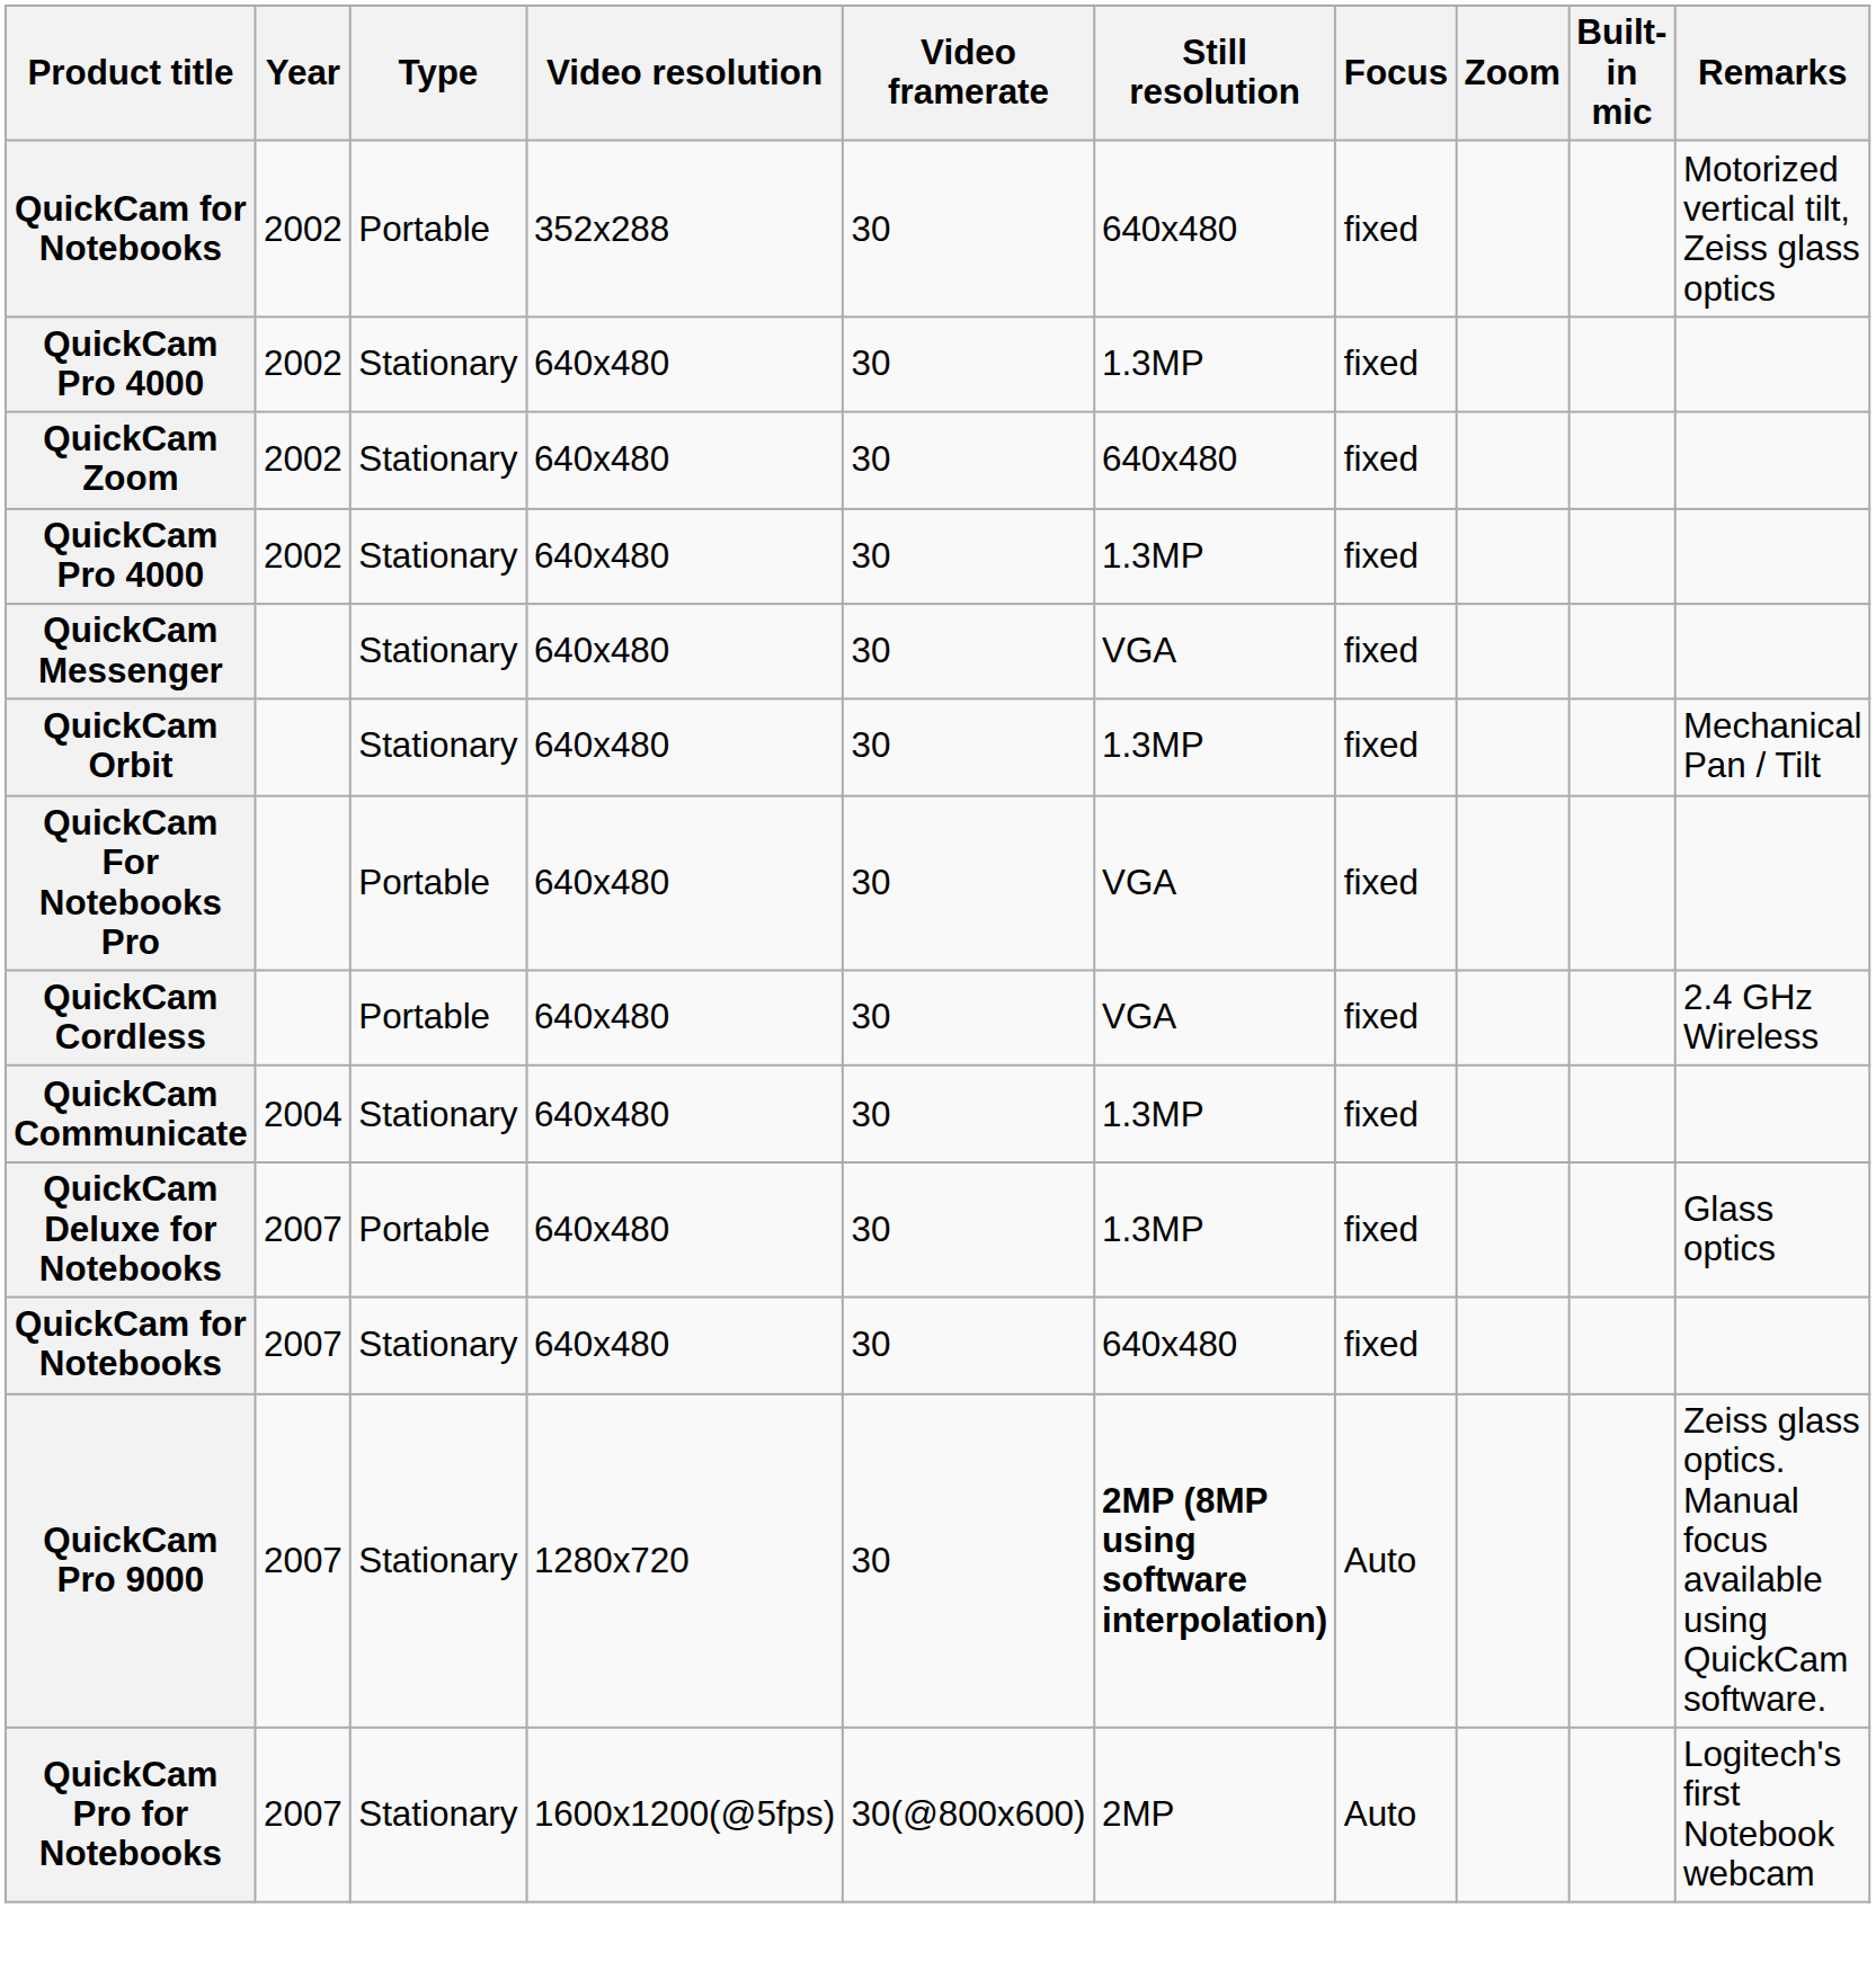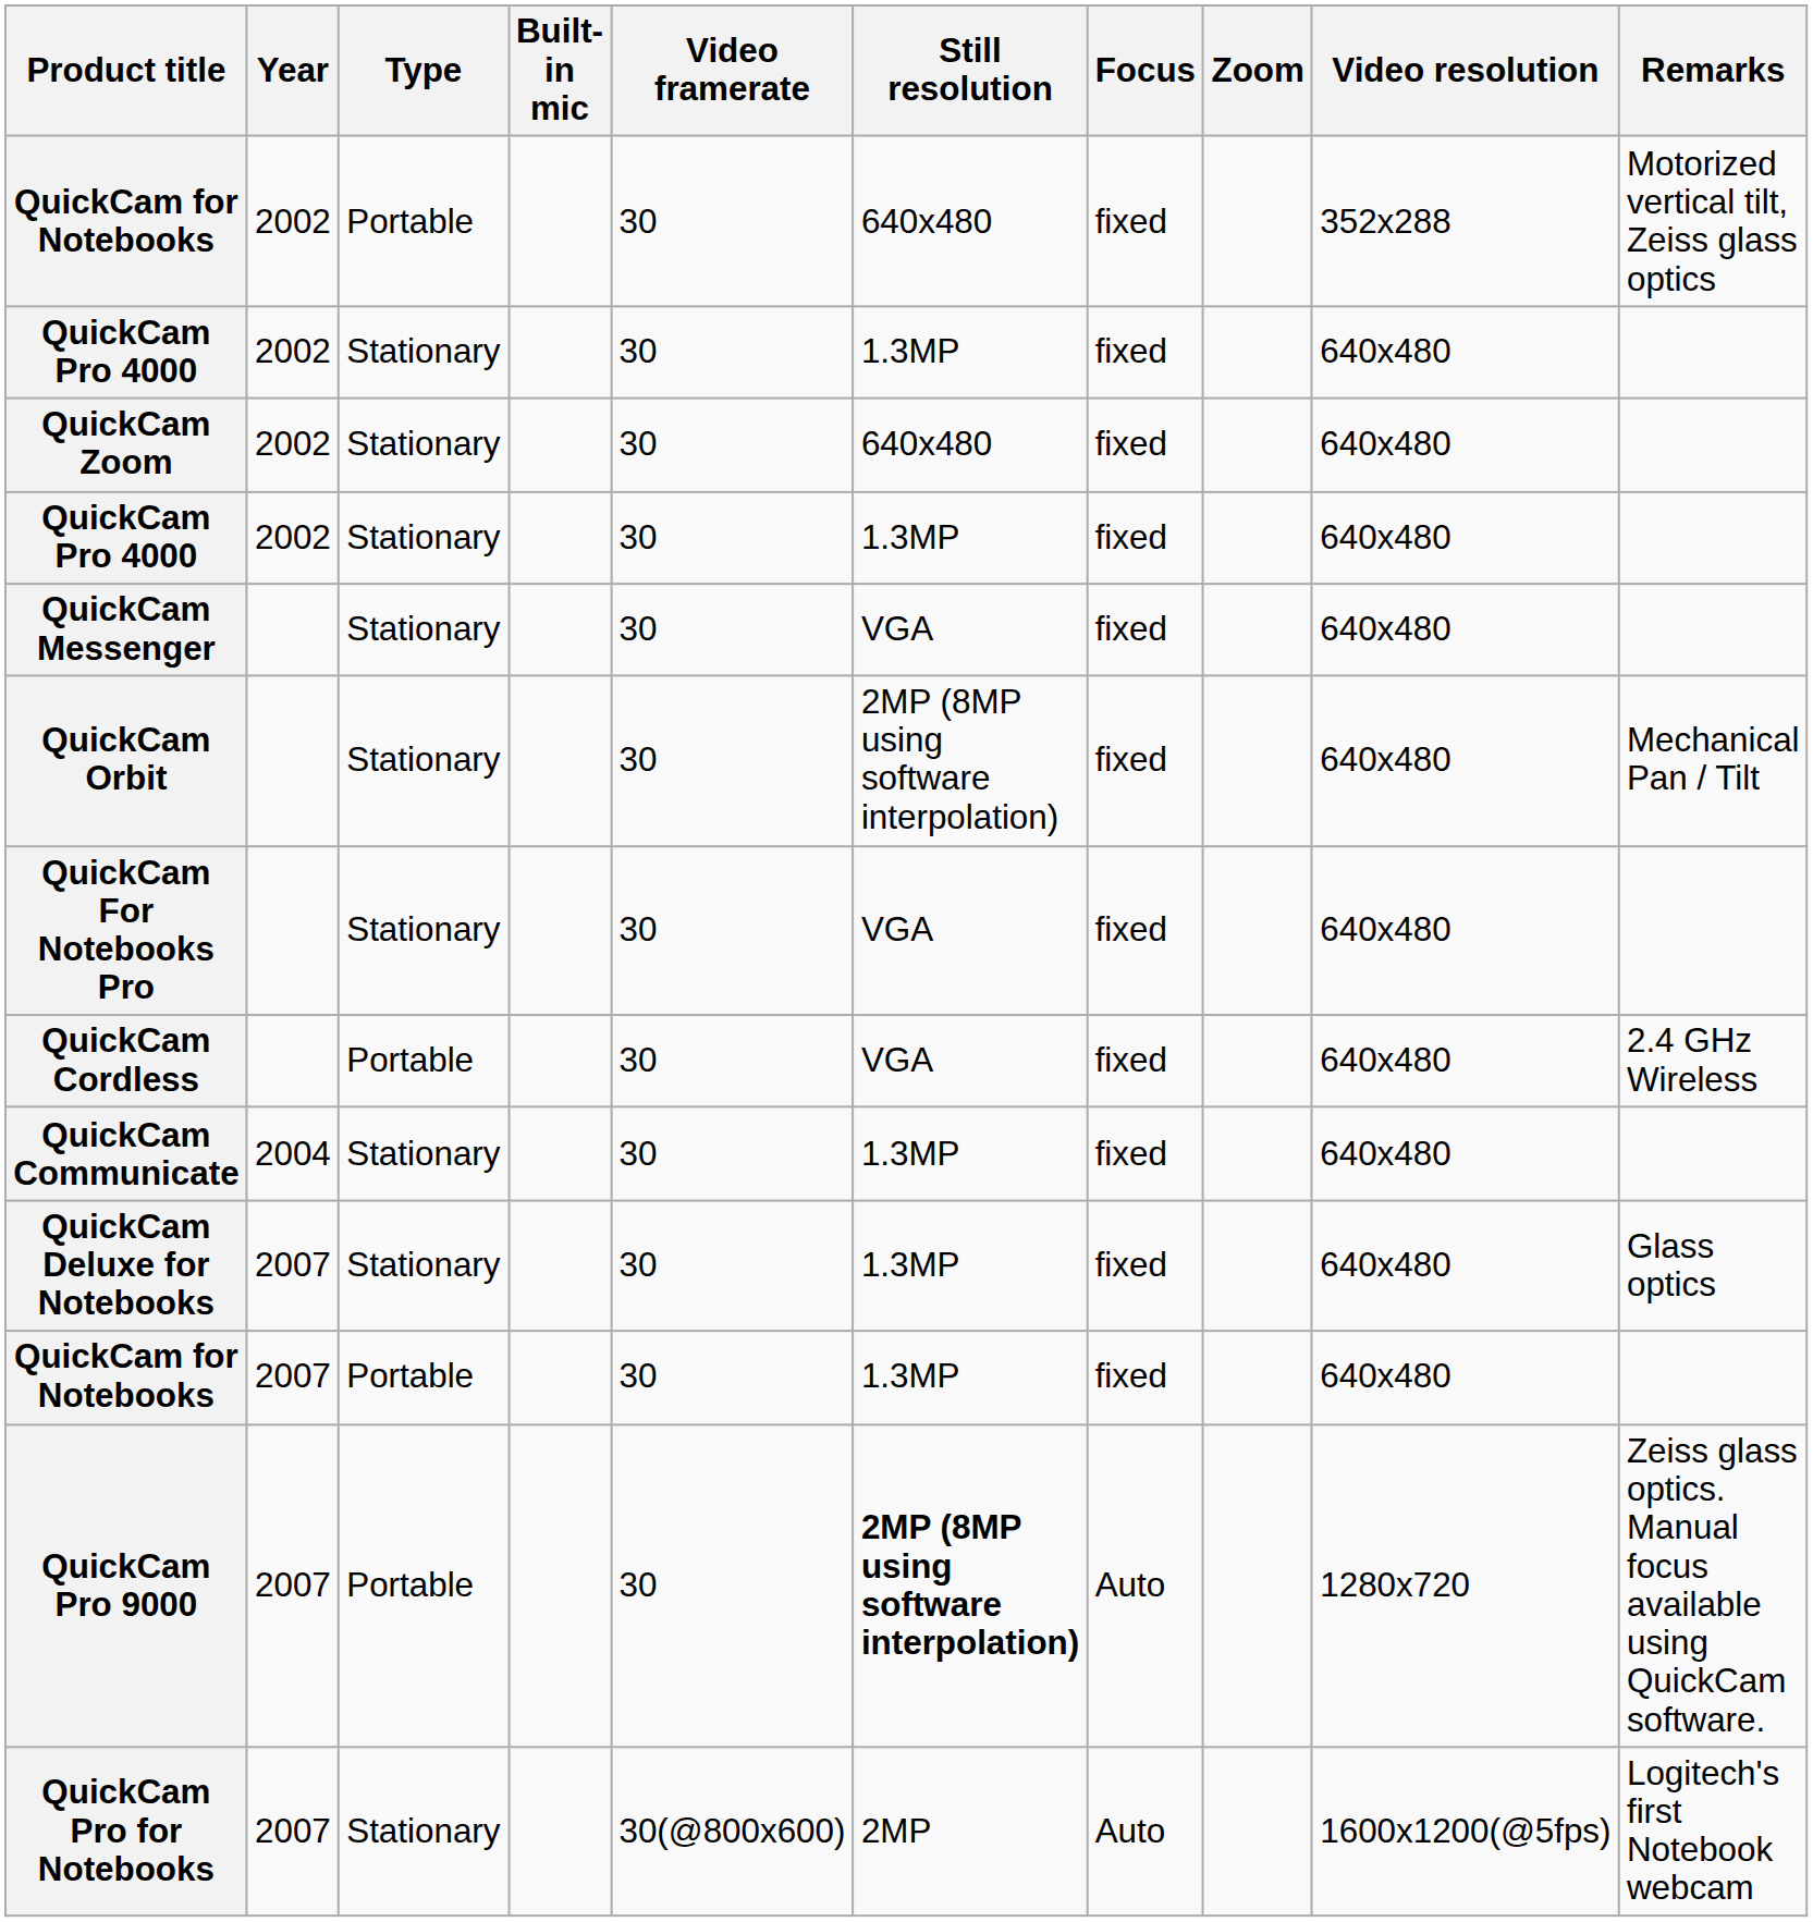columns swapped: Video resolution <-> Built-in mic
QuickCam Orbit | Still resolution: 1.3MP -> 2MP (8MP using software interpolation)
QuickCam For Notebooks Pro | Type: Portable -> Stationary
QuickCam Deluxe for Notebooks | Type: Portable -> Stationary
QuickCam for Notebooks / 2007 | Type: Stationary -> Portable
QuickCam for Notebooks / 2007 | Still resolution: 640x480 -> 1.3MP
QuickCam Pro 9000 | Type: Stationary -> Portable
